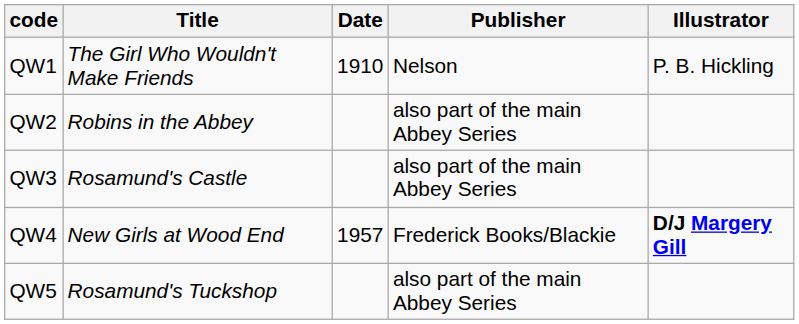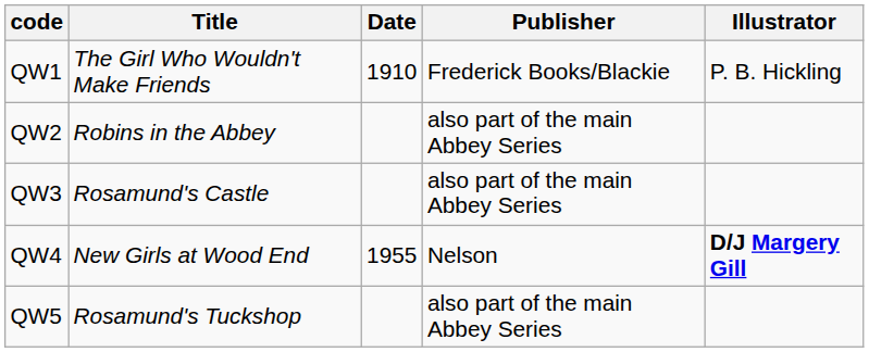QW1 | Publisher: Nelson -> Frederick Books/Blackie
QW4 | Date: 1957 -> 1955
QW4 | Publisher: Frederick Books/Blackie -> Nelson
